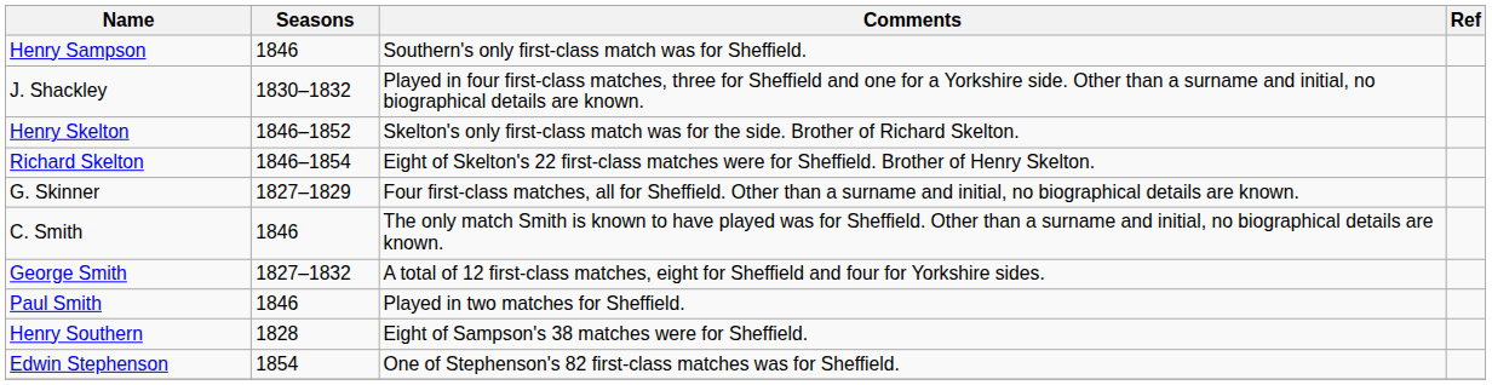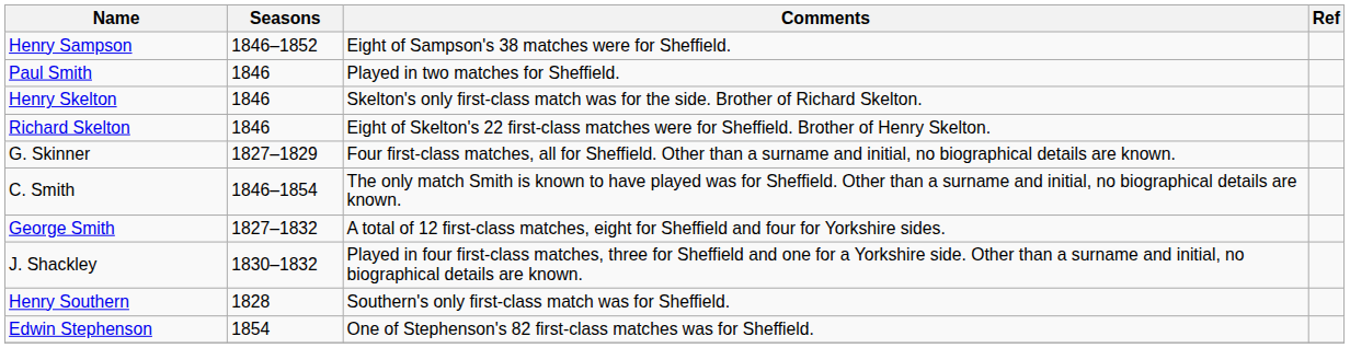Henry Sampson | Seasons: 1846 -> 1846–1852
Henry Sampson | Comments: Southern's only first-class match was for Sheffield. -> Eight of Sampson's 38 matches were for Sheffield.
rows swapped: J. Shackley <-> Paul Smith
Henry Skelton | Seasons: 1846–1852 -> 1846
Richard Skelton | Seasons: 1846–1854 -> 1846
C. Smith | Seasons: 1846 -> 1846–1854
Henry Southern | Comments: Eight of Sampson's 38 matches were for Sheffield. -> Southern's only first-class match was for Sheffield.
